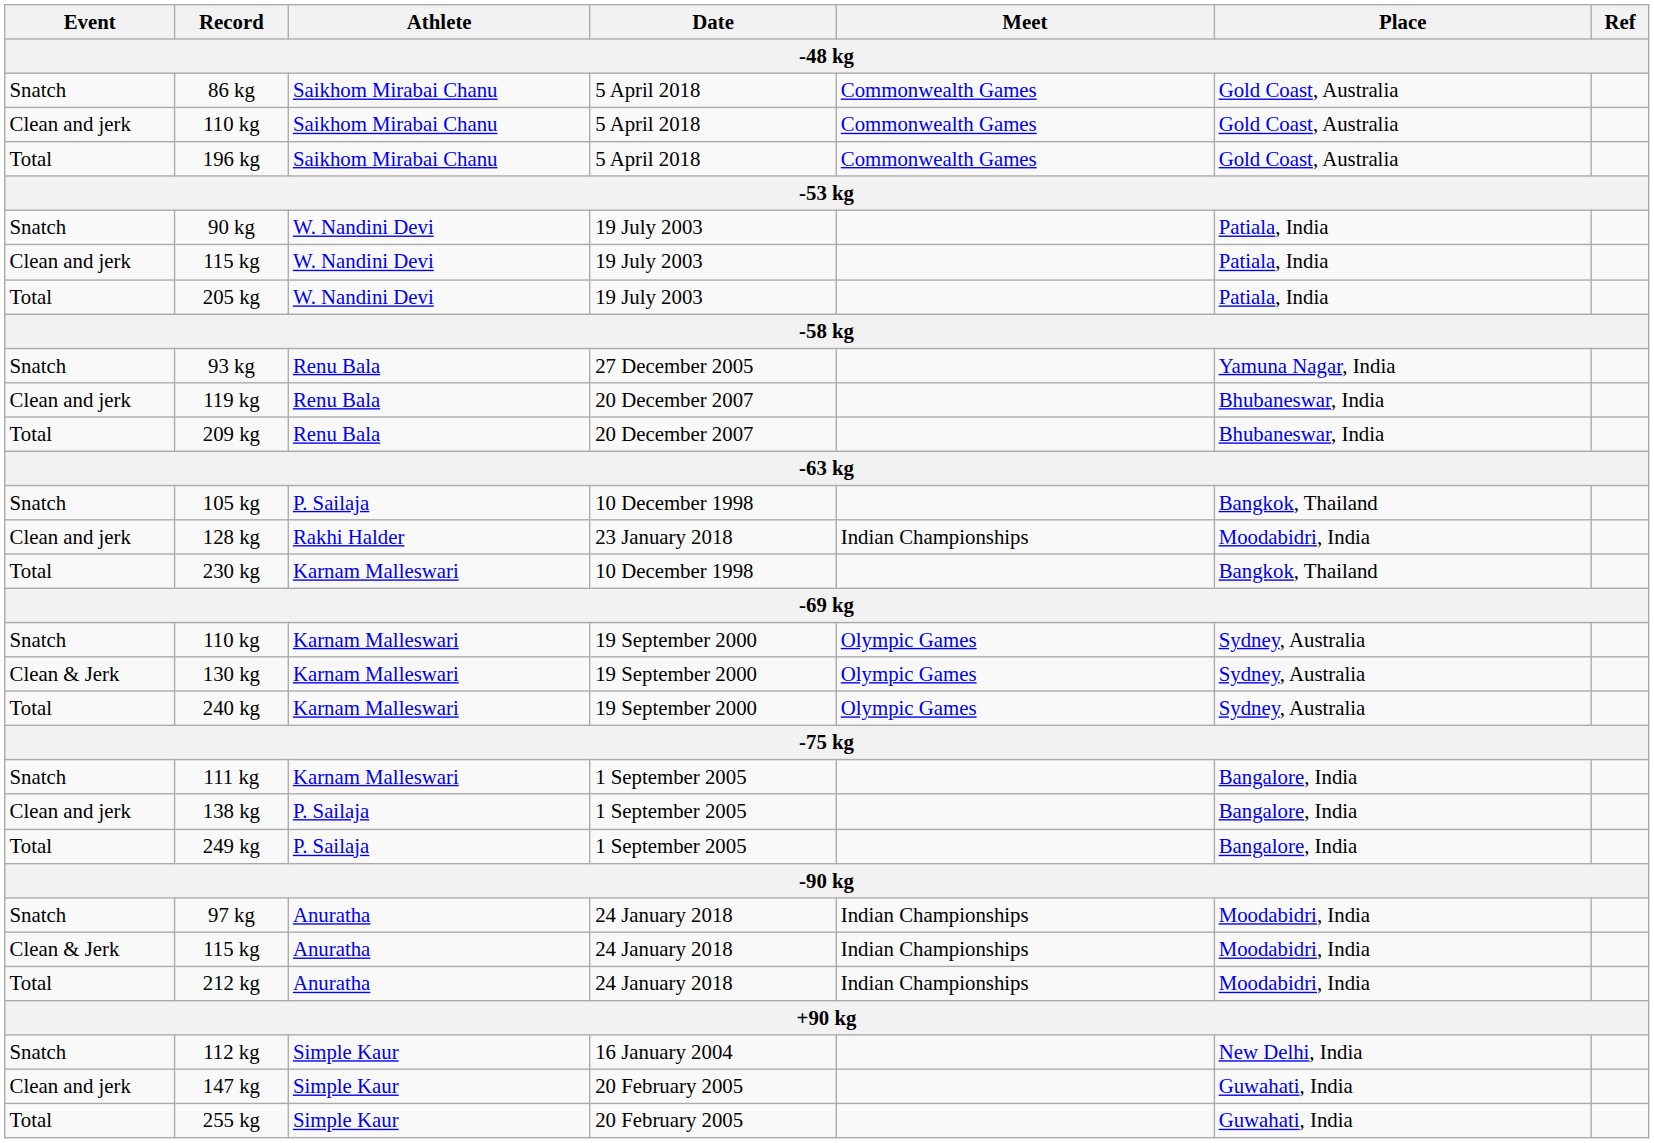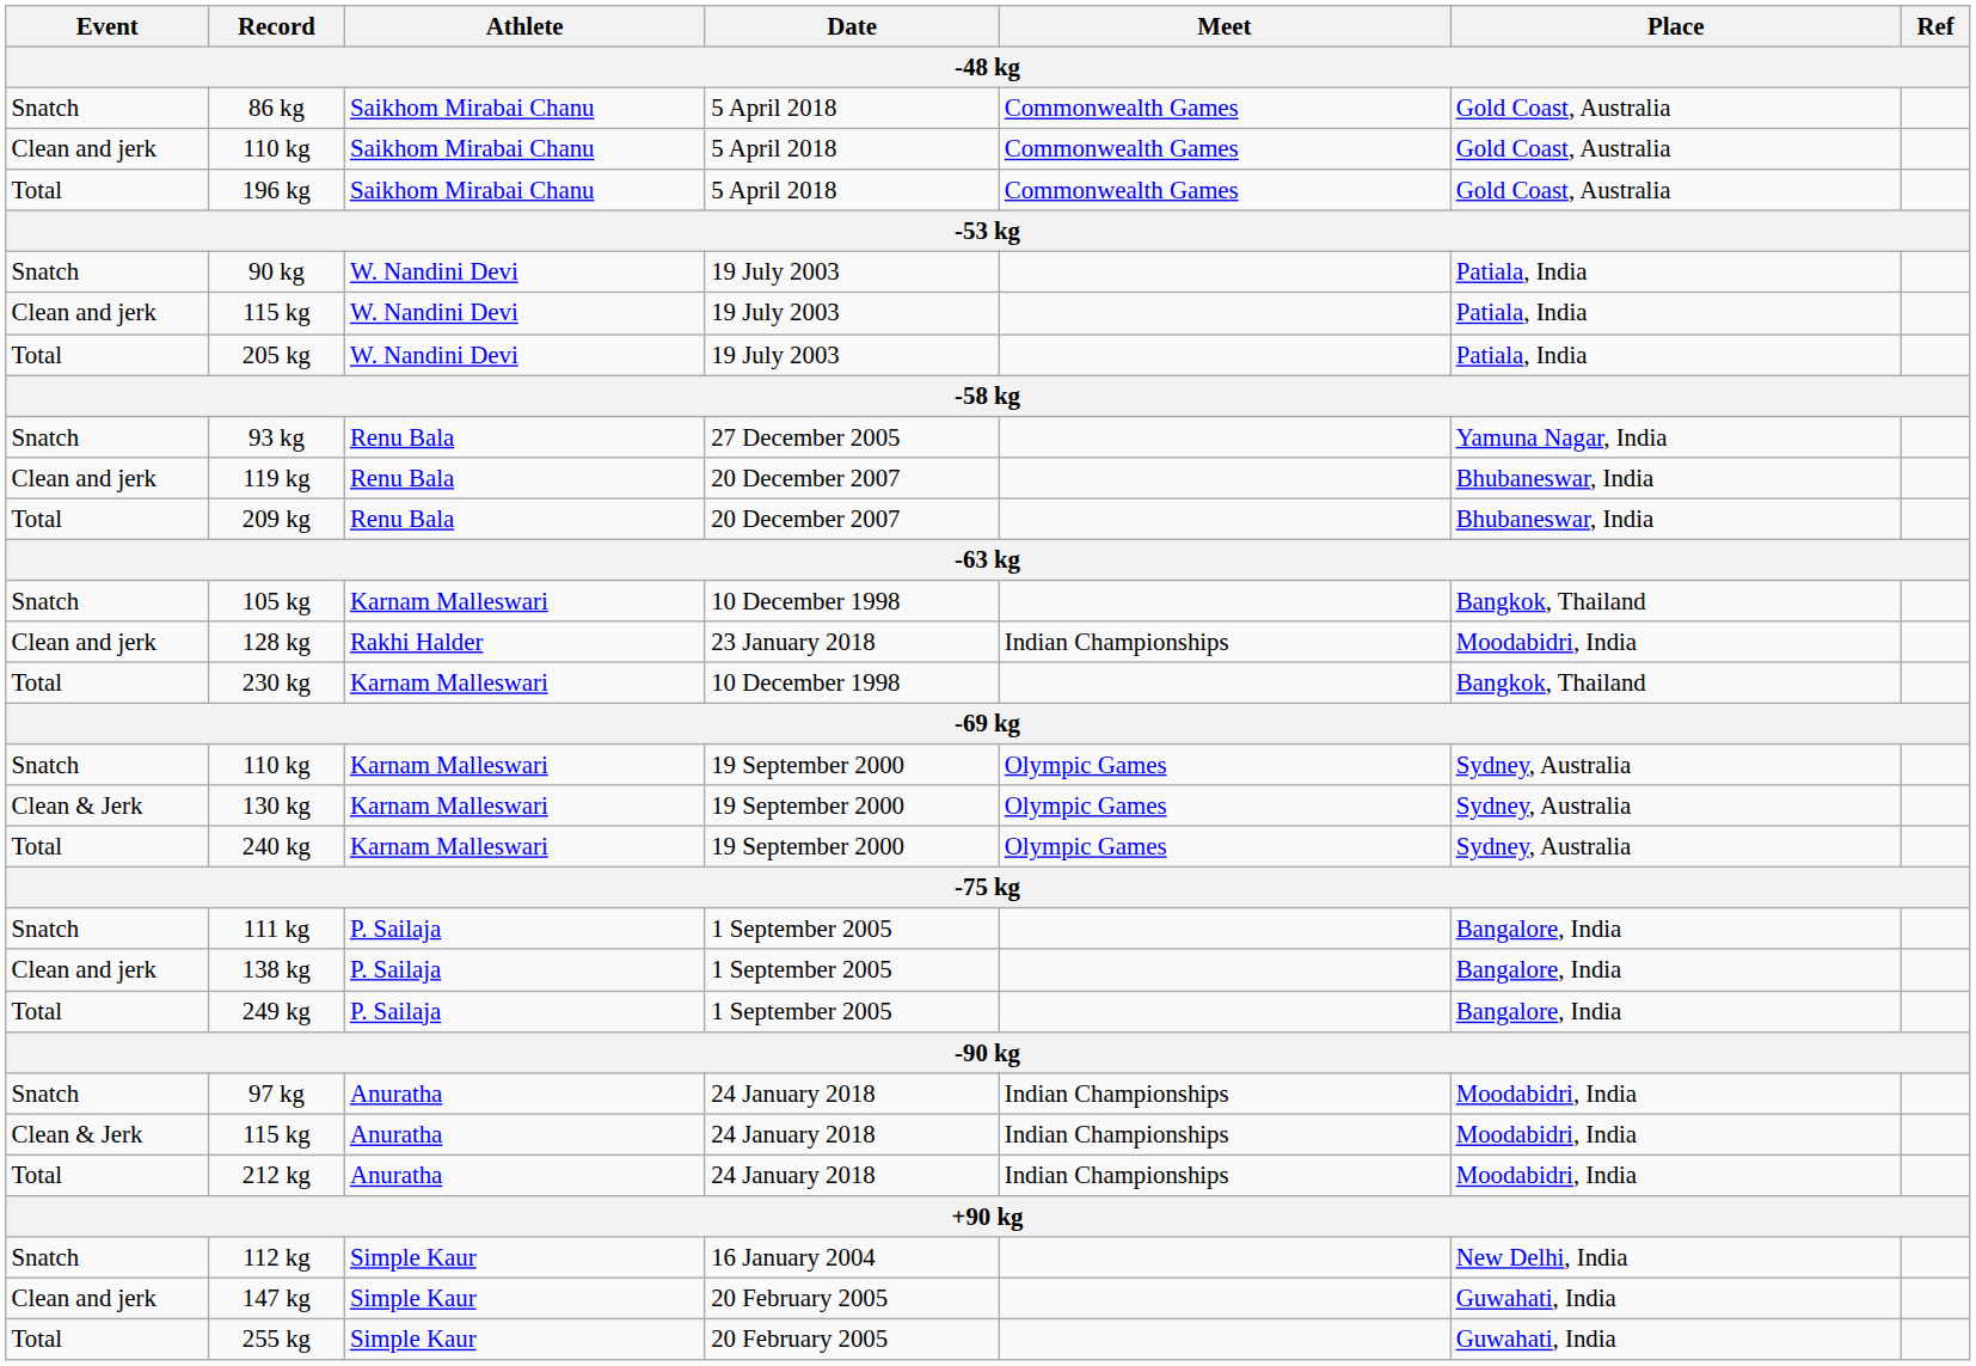105 kg | Athlete: P. Sailaja -> Karnam Malleswari
111 kg | Athlete: Karnam Malleswari -> P. Sailaja
